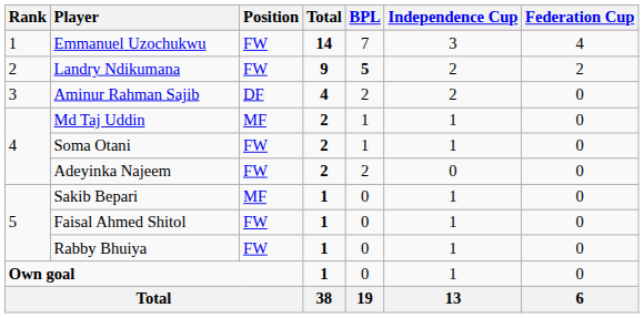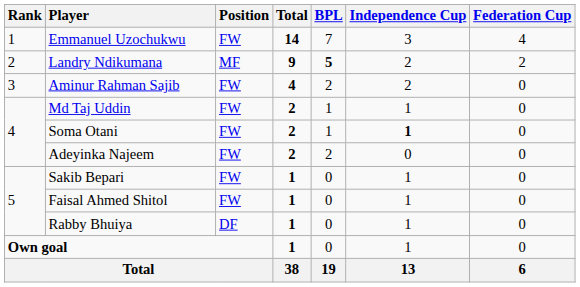Landry Ndikumana | Position: FW -> MF
Aminur Rahman Sajib | Position: DF -> FW
Md Taj Uddin | Position: MF -> FW
Soma Otani | Independence Cup: normal -> bold
Sakib Bepari | Position: MF -> FW
Rabby Bhuiya | Position: FW -> DF
